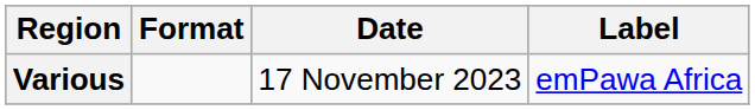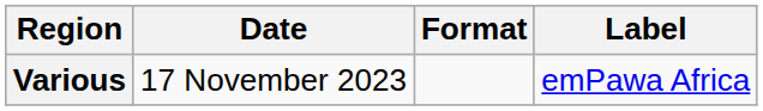columns swapped: Date <-> Format
